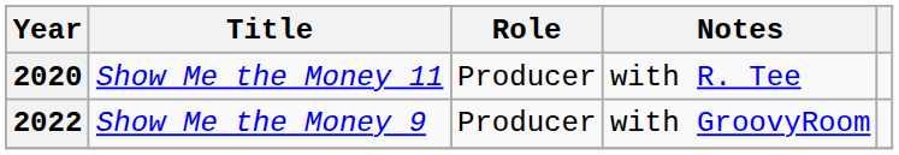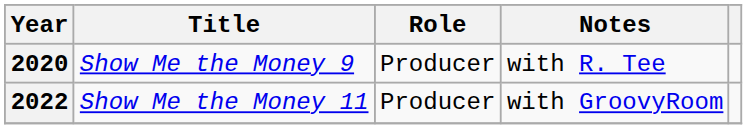2020 | Title: Show Me the Money 11 -> Show Me the Money 9
2022 | Title: Show Me the Money 9 -> Show Me the Money 11
